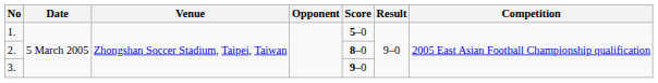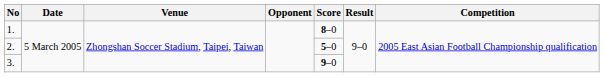1. | Score: 5–0 -> 8–0
2. | Score: 8–0 -> 5–0
